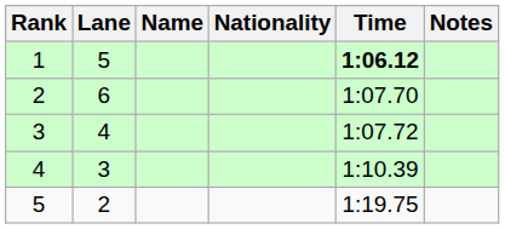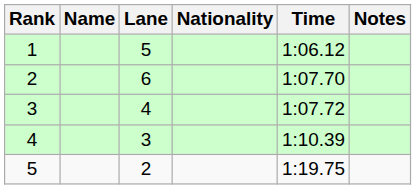columns swapped: Lane <-> Name
1 | Time: bold -> normal
